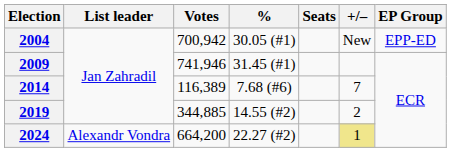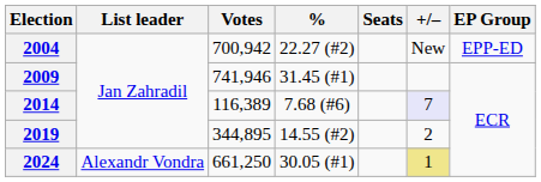2004 | %: 30.05 (#1) -> 22.27 (#2)
2014 | +/–: no background -> lavender background
2019 | Votes: 344,885 -> 344,895
2024 | Votes: 664,200 -> 661,250
2024 | %: 22.27 (#2) -> 30.05 (#1)
